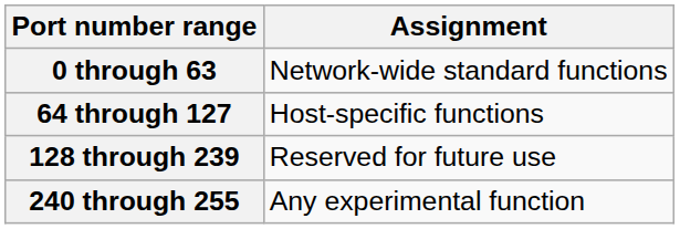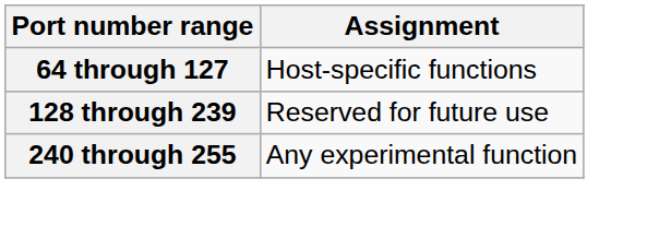- row: 0 through 63 | Network-wide standard functions
